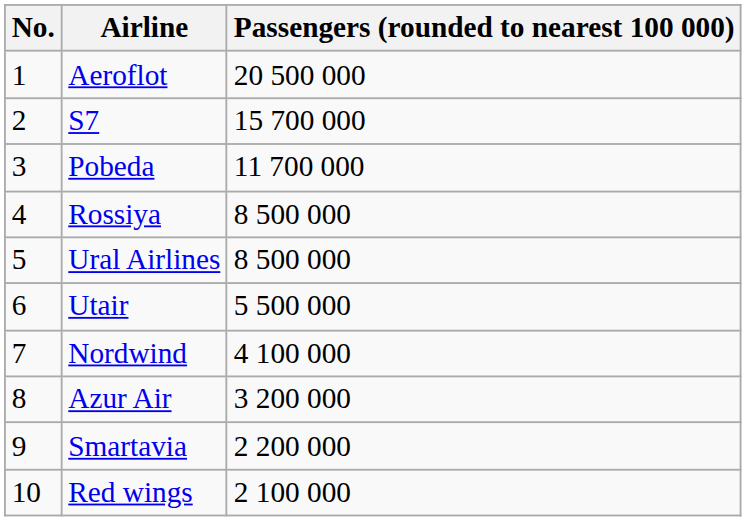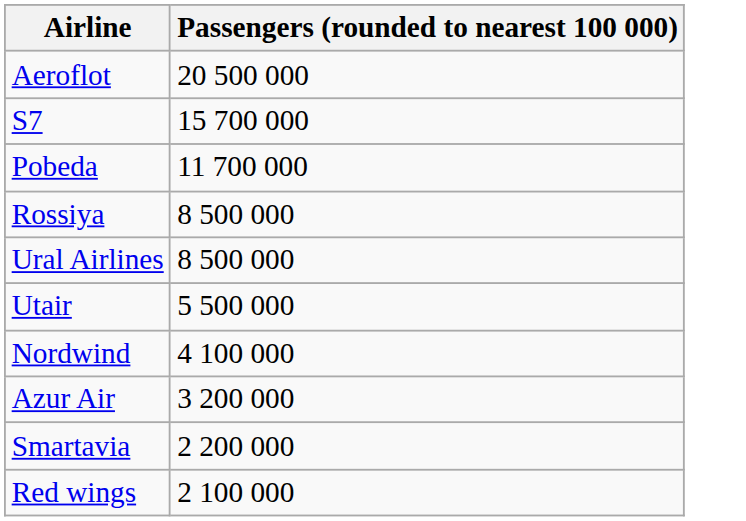- column: No. | 1 | 2 | 3 | 4 | 5 | 6 | 7 | 8 | 9 | 10
